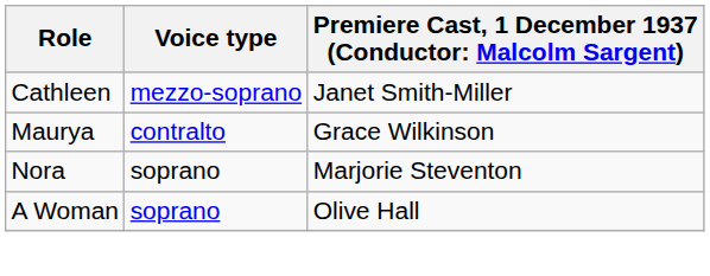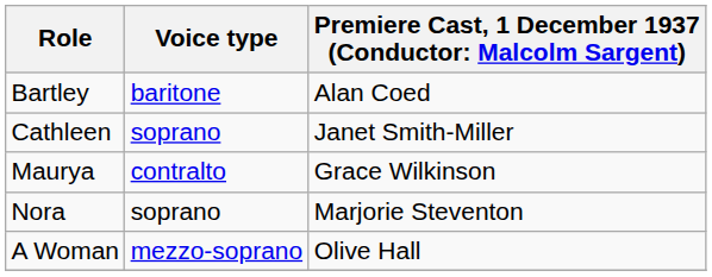+ row: Bartley | baritone | Alan Coed
Cathleen | Voice type: mezzo-soprano -> soprano
A Woman | Voice type: soprano -> mezzo-soprano
